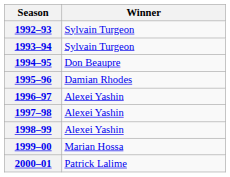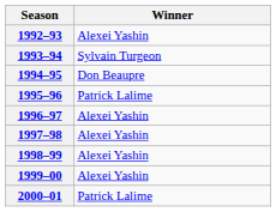1992–93 | Winner: Sylvain Turgeon -> Alexei Yashin
1995–96 | Winner: Damian Rhodes -> Patrick Lalime
1999–00 | Winner: Marian Hossa -> Alexei Yashin
